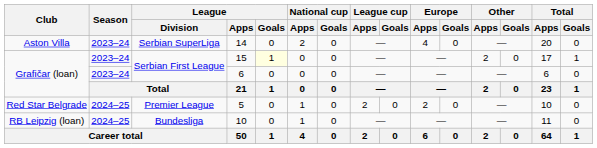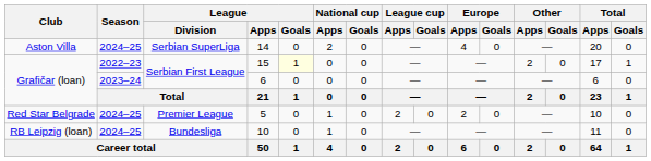14 | Season: 2023–24 -> 2024–25
15 | Season: 2023–24 -> 2022–23
